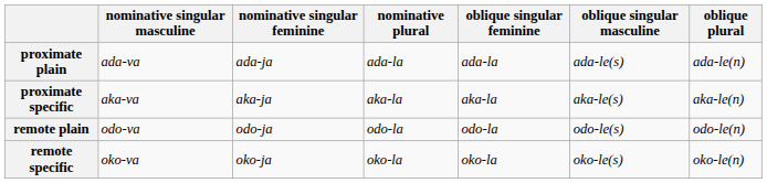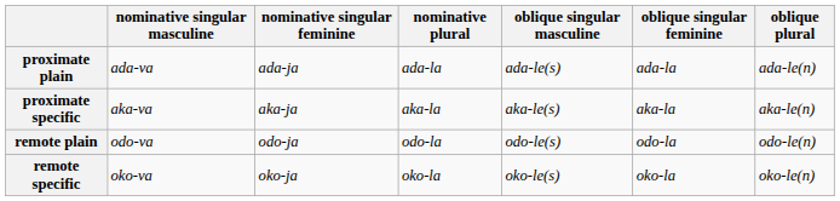columns swapped: oblique singular masculine <-> oblique singular feminine
